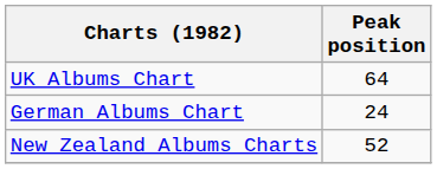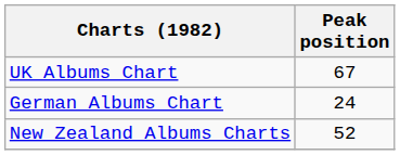UK Albums Chart | Peak position: 64 -> 67
